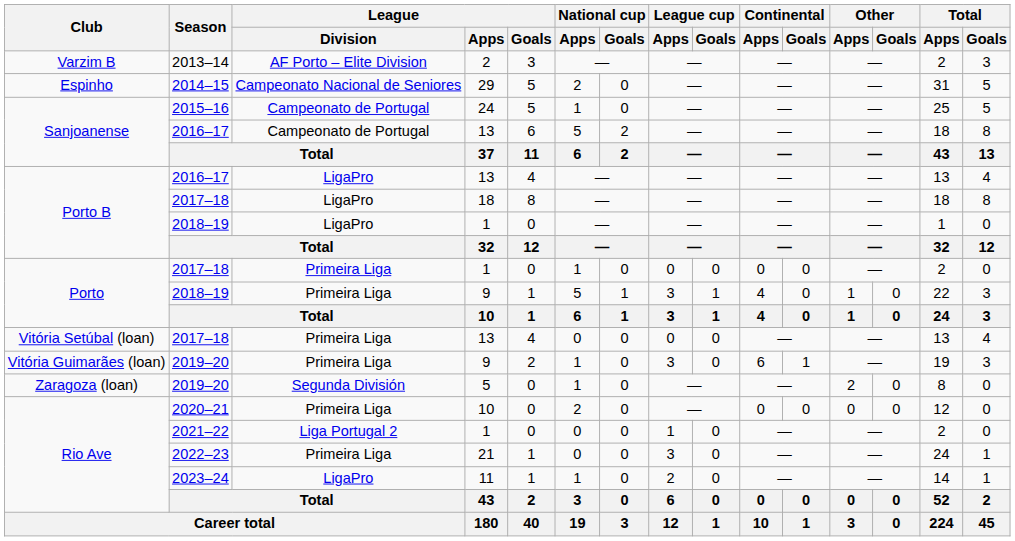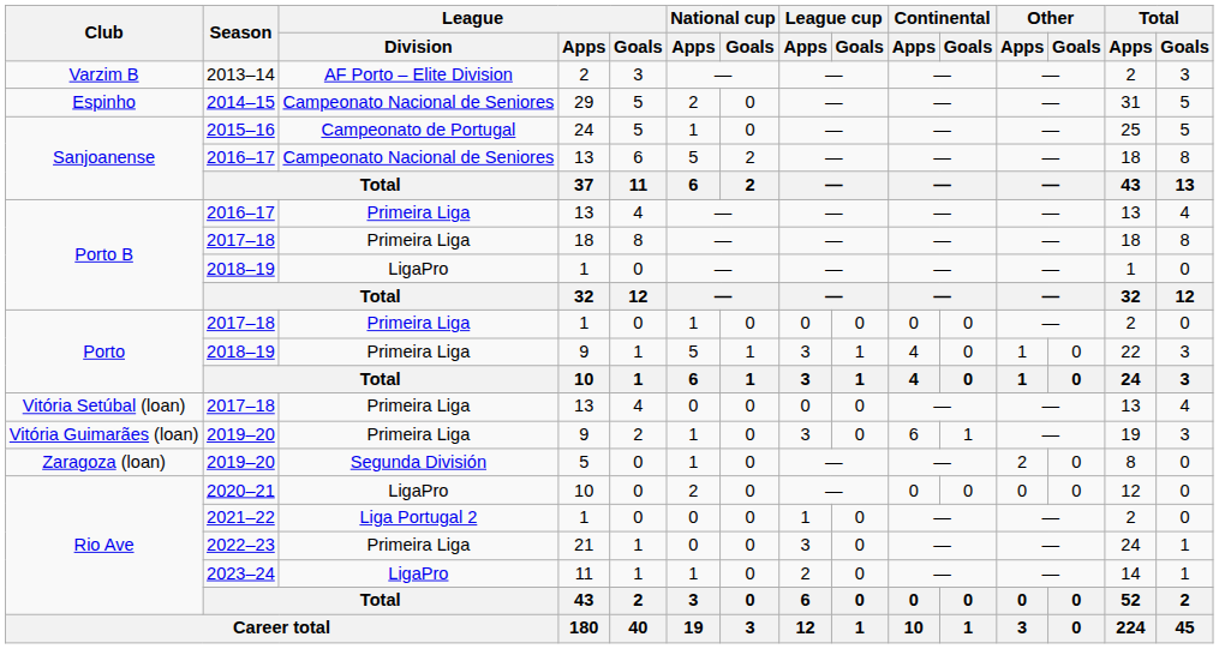Sanjoanense / 2016–17 | League / Division: Campeonato de Portugal -> Campeonato Nacional de Seniores
Porto B / 2016–17 | League / Division: LigaPro -> Primeira Liga
Porto B / 2017–18 | League / Division: LigaPro -> Primeira Liga
2020–21 | League / Division: Primeira Liga -> LigaPro
